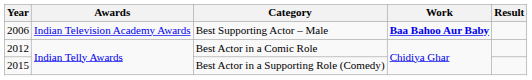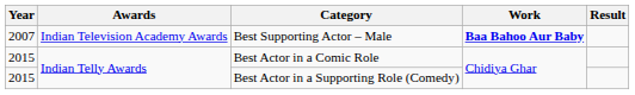Best Supporting Actor – Male | Year: 2006 -> 2007
Best Actor in a Comic Role | Year: 2012 -> 2015
